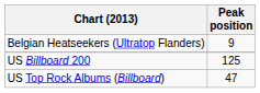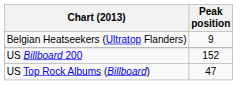US Billboard 200 | Peak position: 125 -> 152
